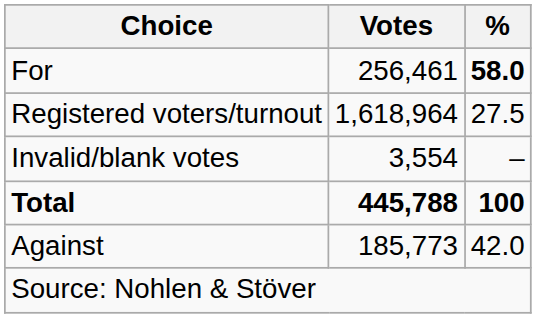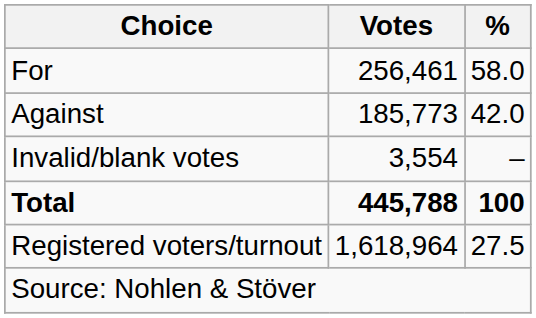For | %: bold -> normal
rows swapped: Against <-> Registered voters/turnout
